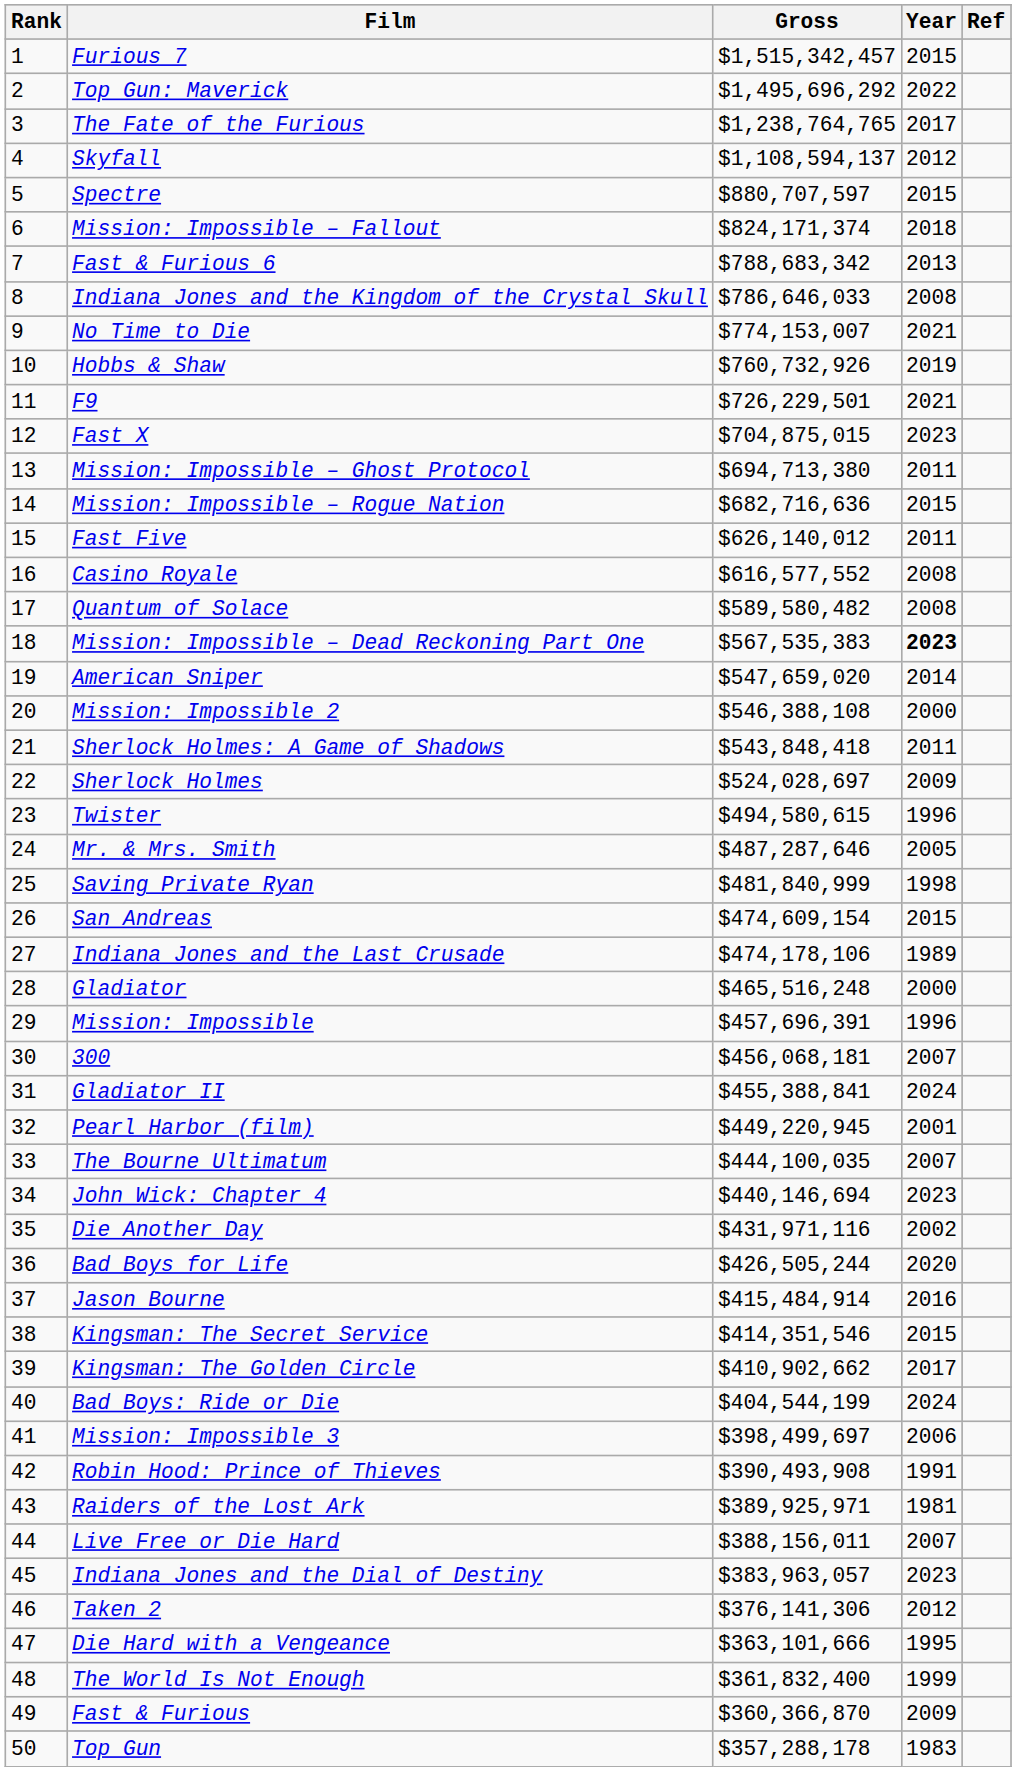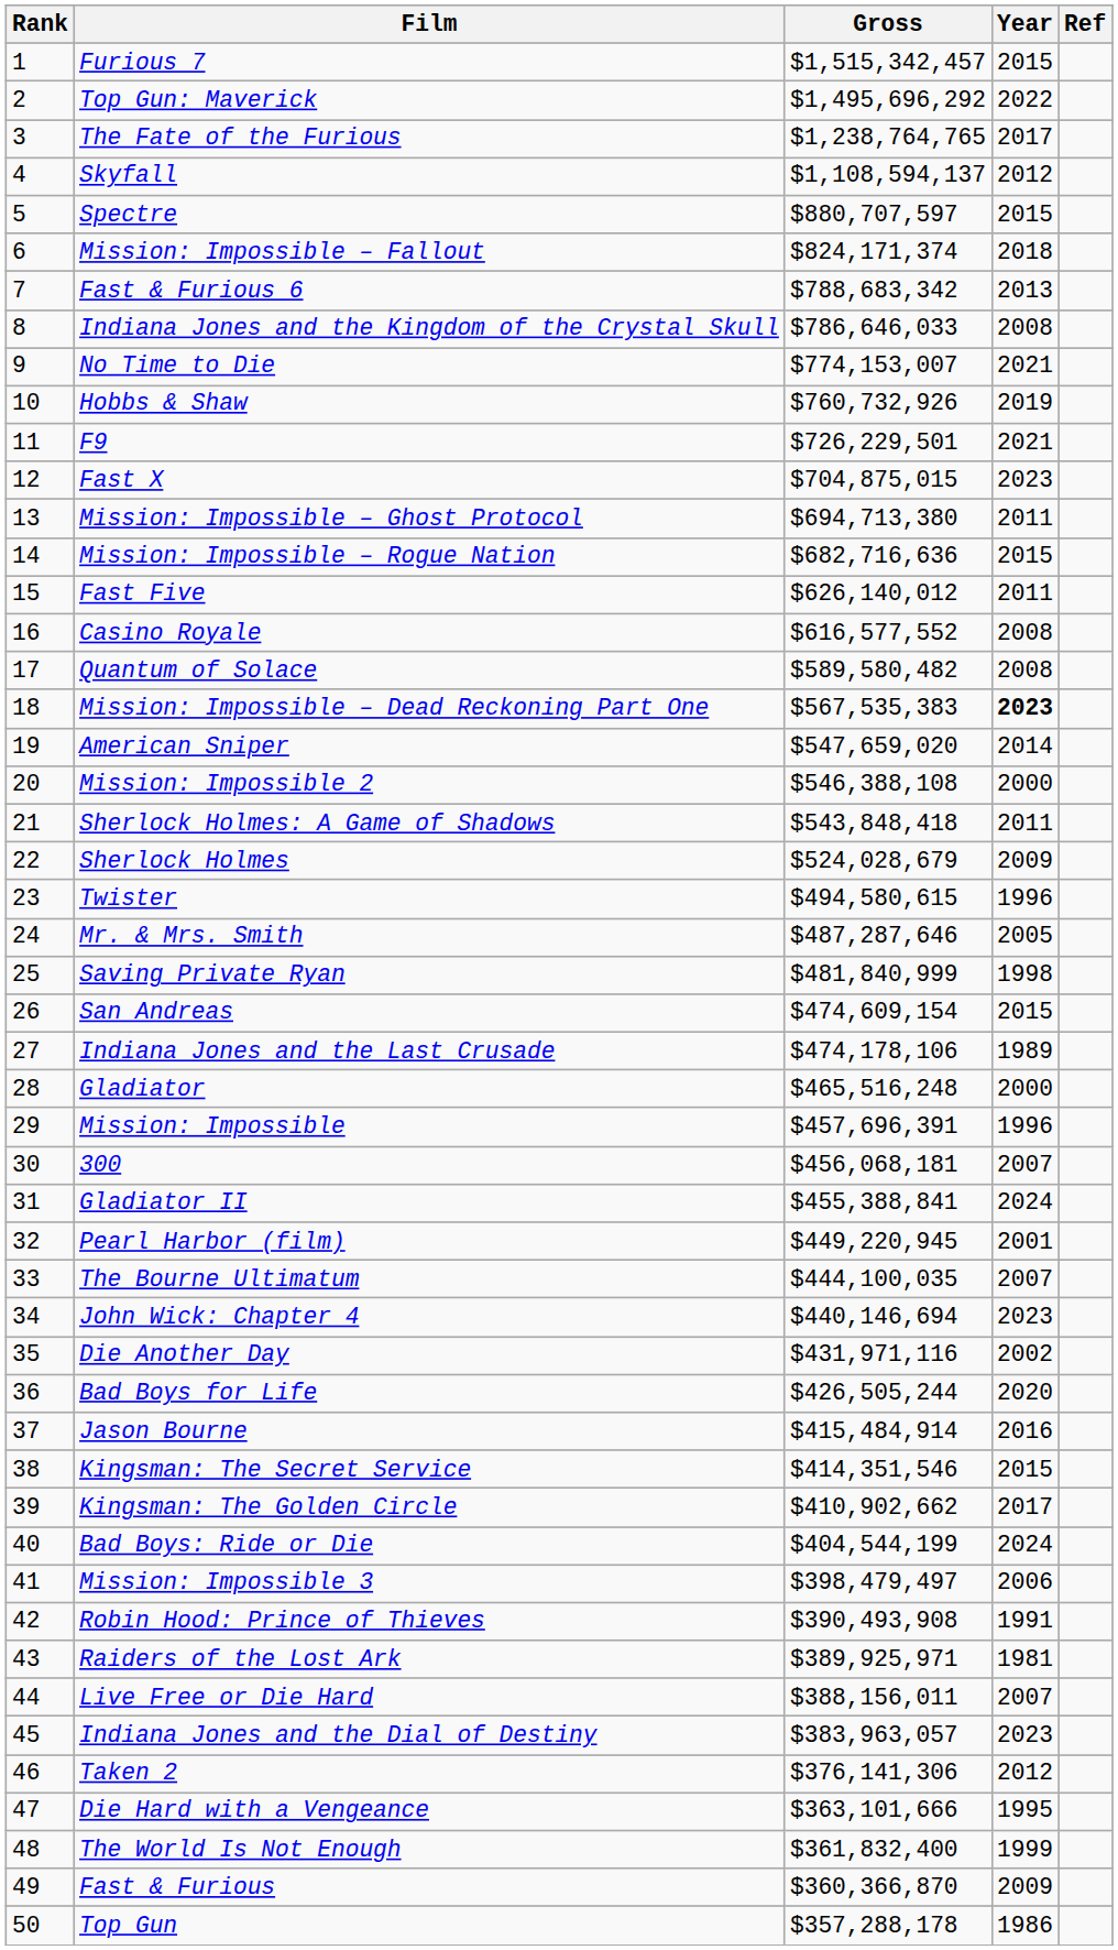Sherlock Holmes | Gross: $524,028,697 -> $524,028,679
Mission: Impossible 3 | Gross: $398,499,697 -> $398,479,497
Top Gun | Year: 1983 -> 1986
